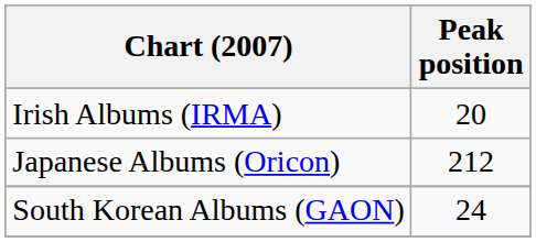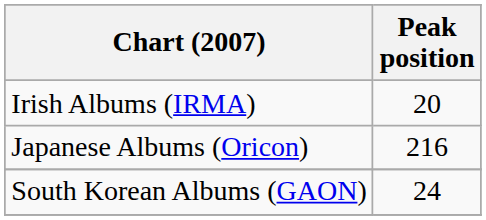Japanese Albums (Oricon) | Peak position: 212 -> 216
